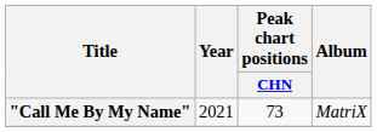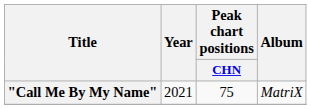"Call Me By My Name" | Peak chart positions / CHN: 73 -> 75
